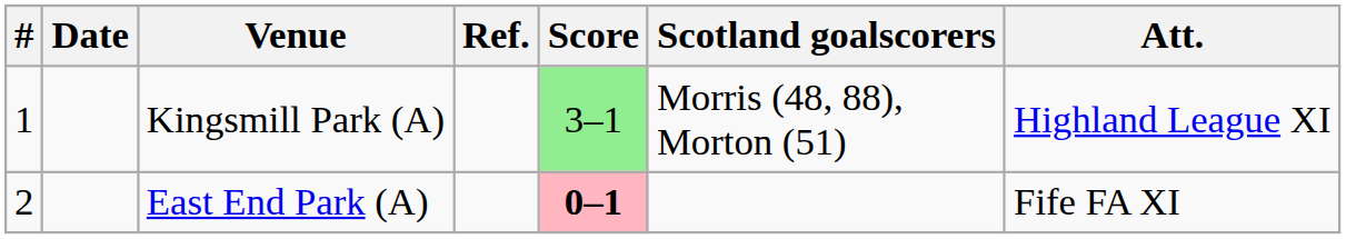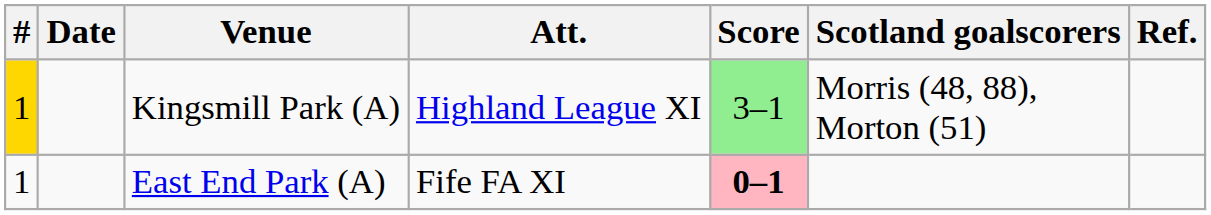columns swapped: Att. <-> Ref.
Kingsmill Park (A) | #: no background -> gold background
East End Park (A) | #: 2 -> 1
